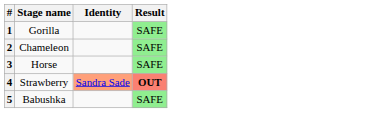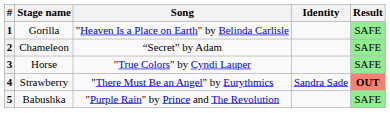+ column: Song | "Heaven Is a Place on Earth" by Belinda Carlisle | “Secret” by Adam | "True Colors" by Cyndi Lauper | "There Must Be an Angel" by Eurythmics | "Purple Rain" by Prince and The Revolution
4 | Identity: lightsalmon background -> no background
